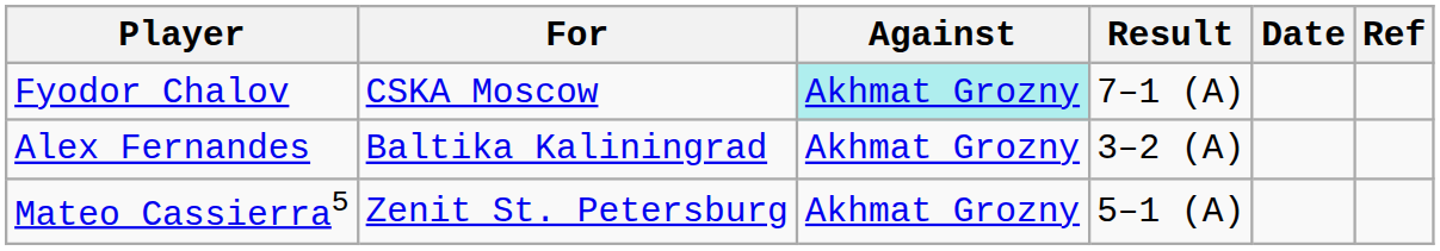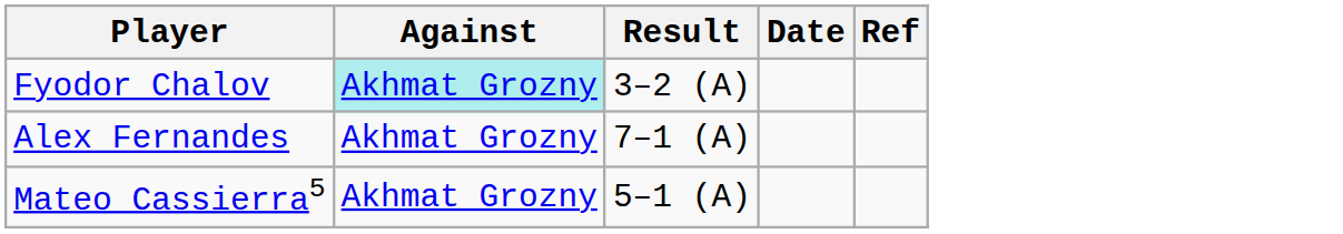- column: For | CSKA Moscow | Baltika Kaliningrad | Zenit St. Petersburg
Fyodor Chalov | Result: 7–1 (A) -> 3–2 (A)
Alex Fernandes | Result: 3–2 (A) -> 7–1 (A)
